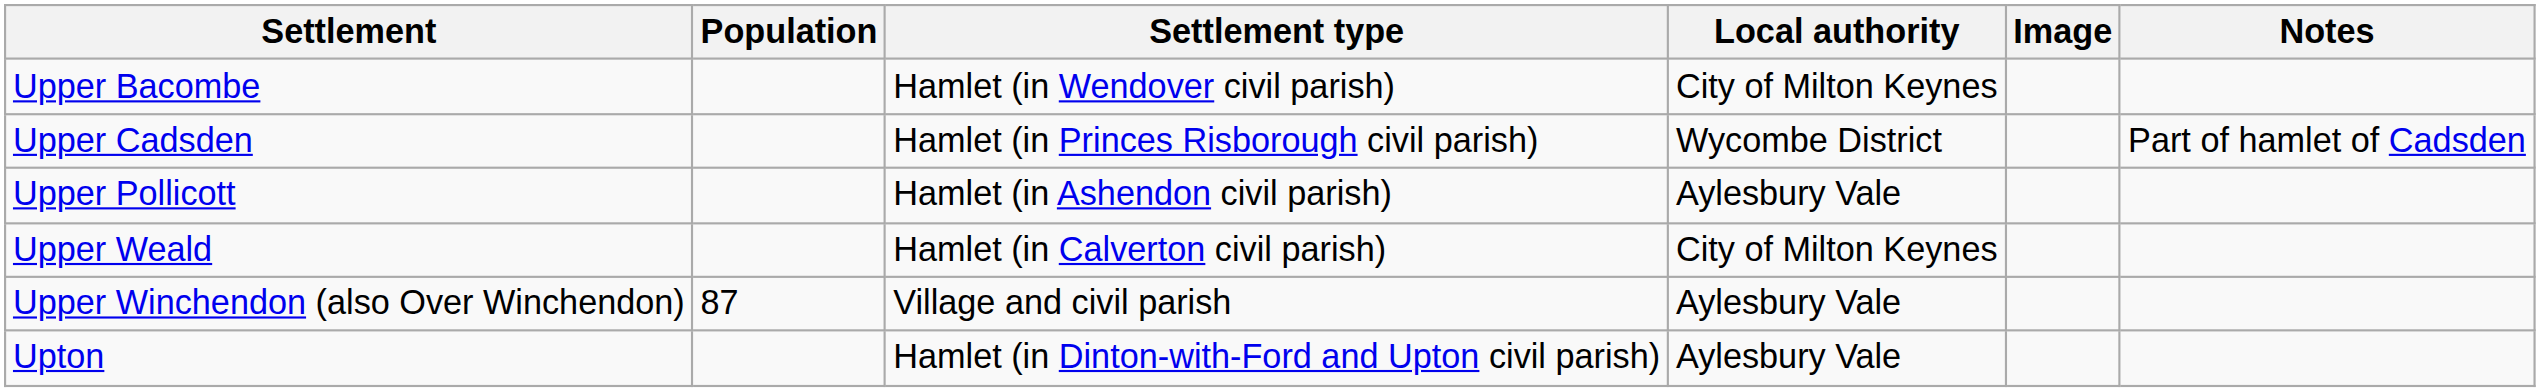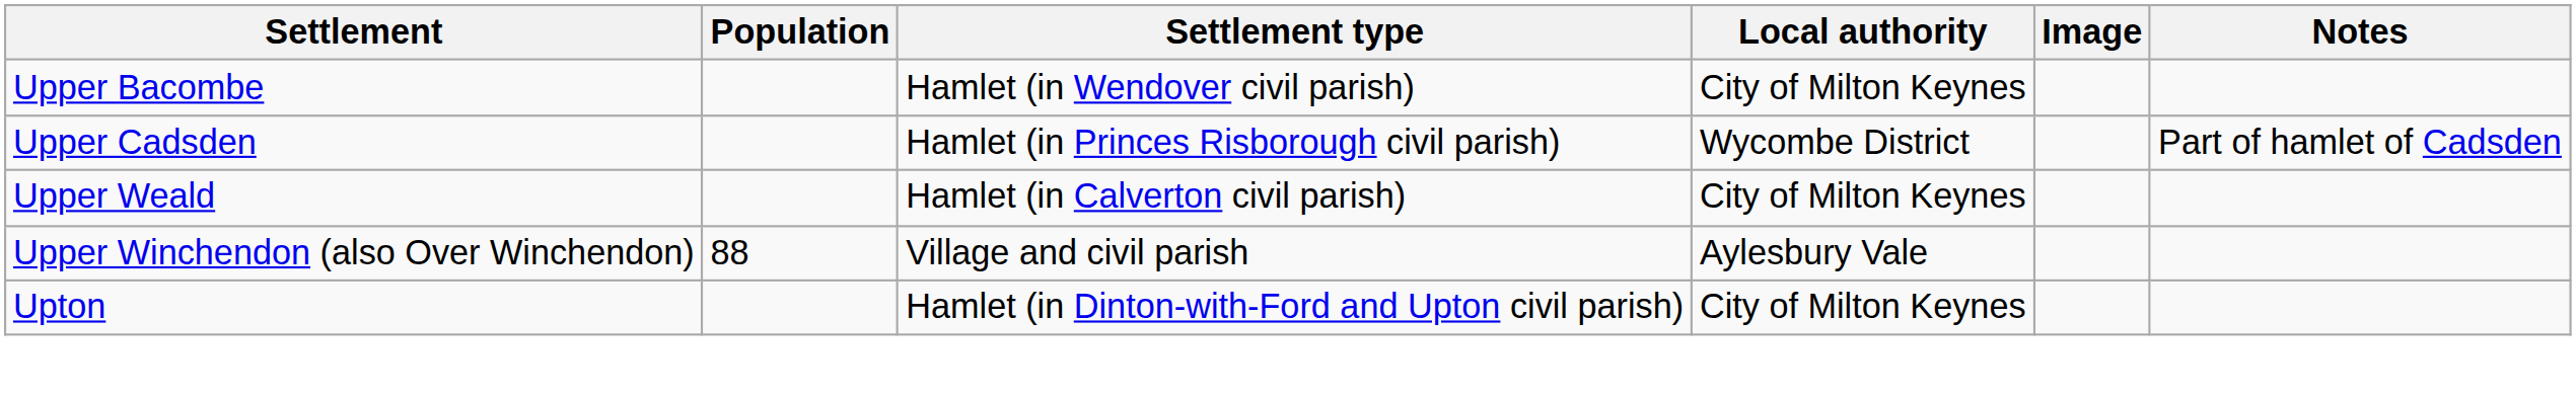- row: Upper Pollicott | Hamlet (in Ashendon civil parish) | Aylesbury Vale
Upper Winchendon (also Over Winchendon) | Population: 87 -> 88
Upton | Local authority: Aylesbury Vale -> City of Milton Keynes
